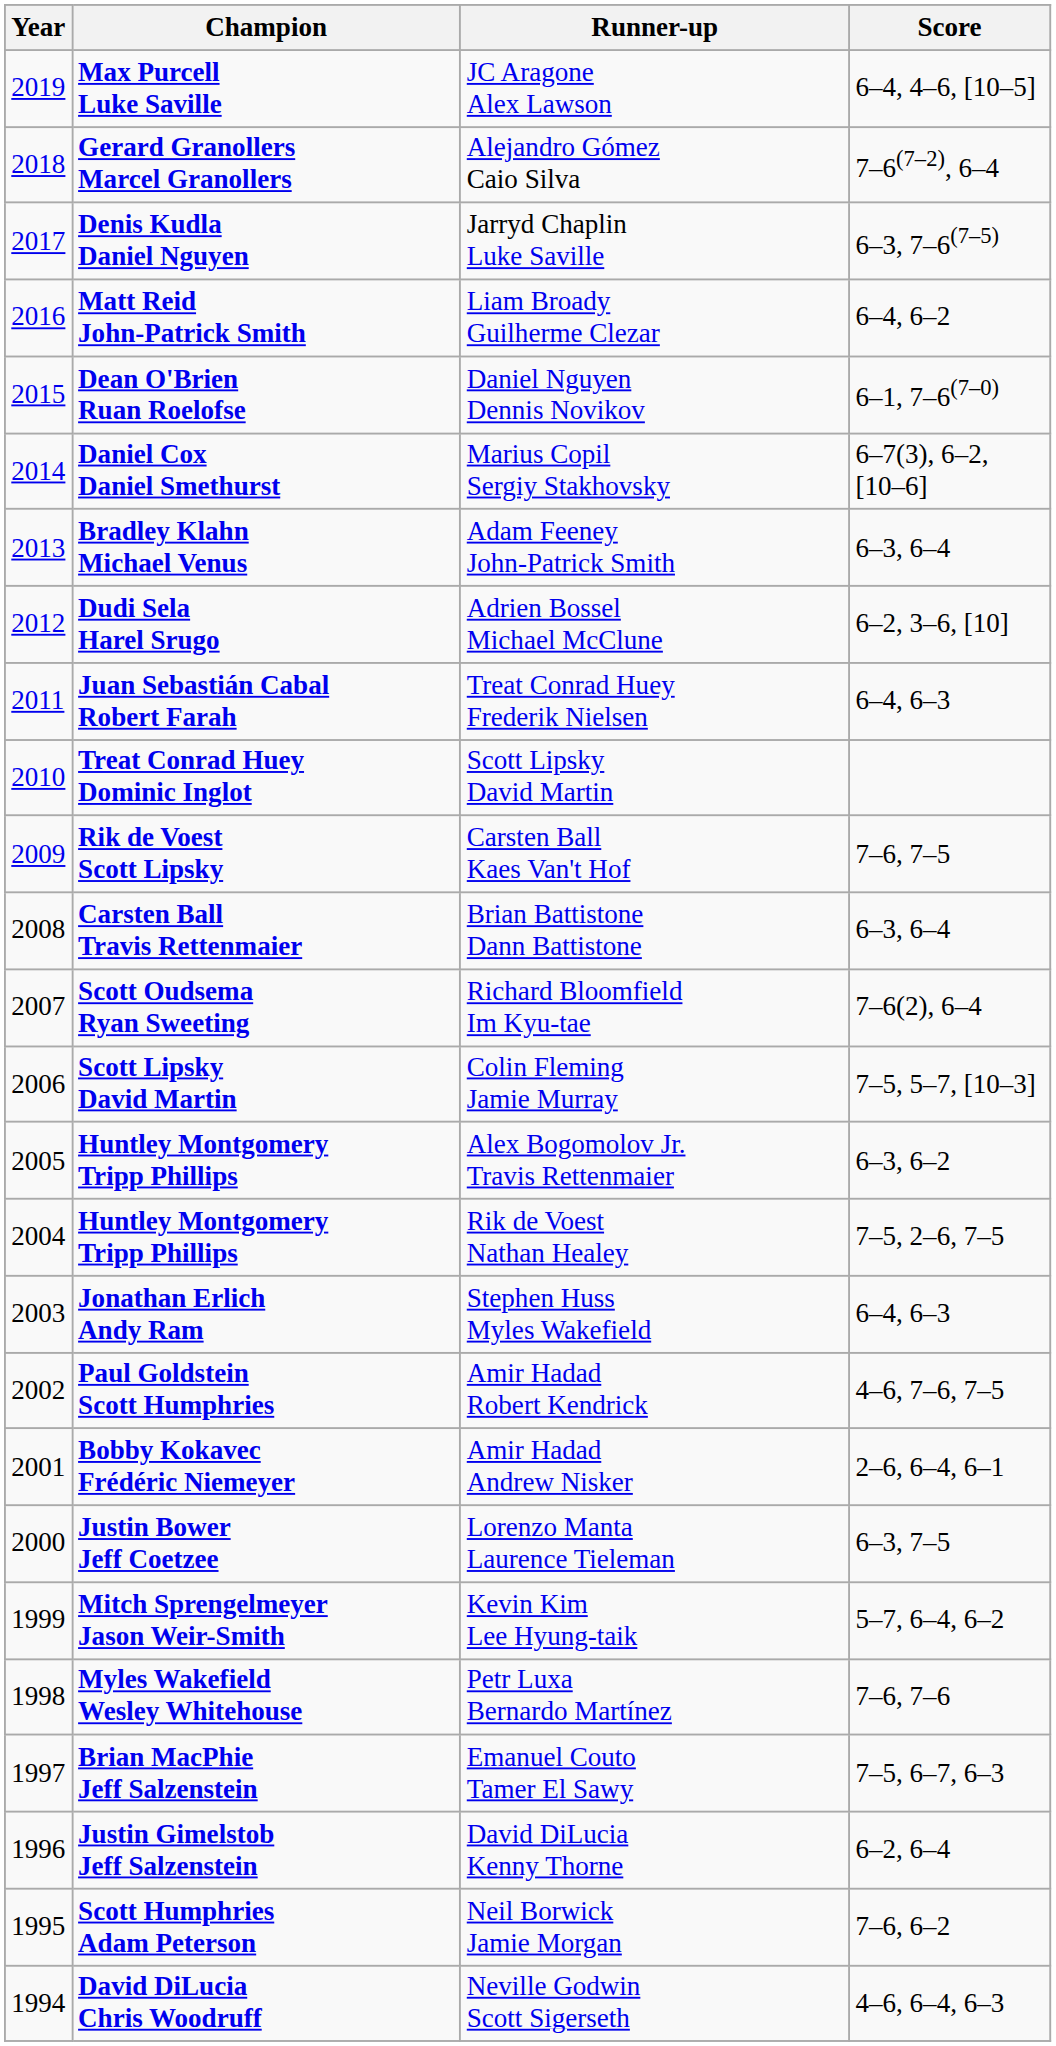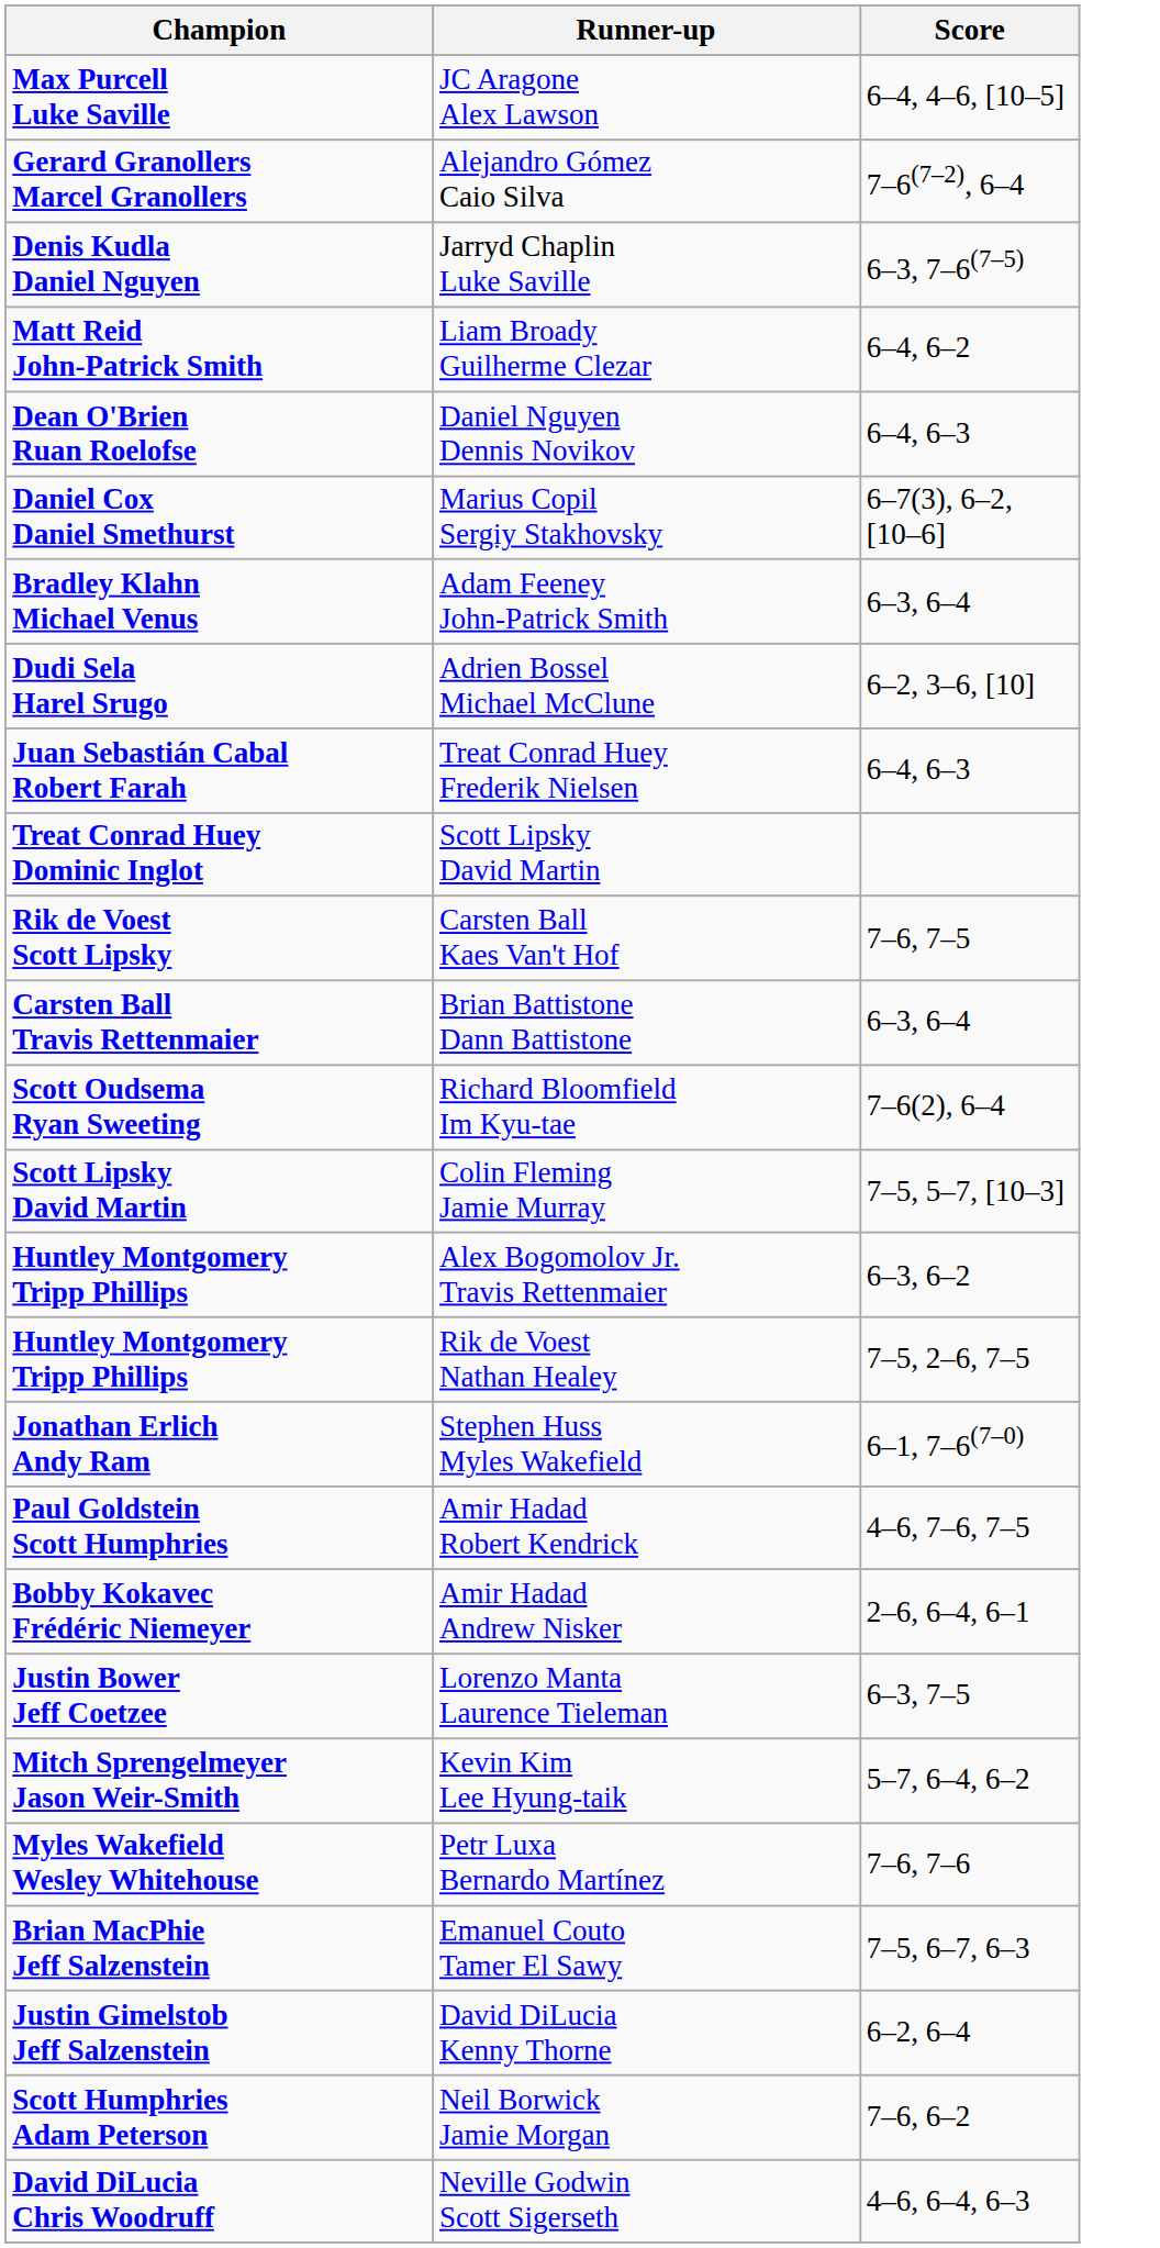- column: Year | 2019 | 2018 | 2017 | 2016 | 2015 | 2014 | 2013 | 2012 | 2011 | 2010 | 2009 | 2008 | 2007 | 2006 | 2005 | 2004 | 2003 | 2002 | 2001 | 2000 | 1999 | 1998 | 1997 | 1996 | 1995 | 1994
Daniel Nguyen Dennis Novikov | Score: 6–1, 7–6(7–0) -> 6–4, 6–3
Stephen Huss Myles Wakefield | Score: 6–4, 6–3 -> 6–1, 7–6(7–0)
